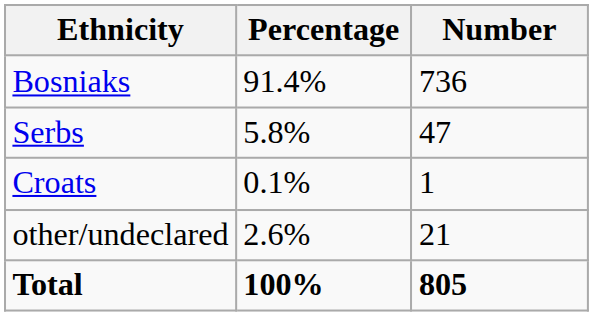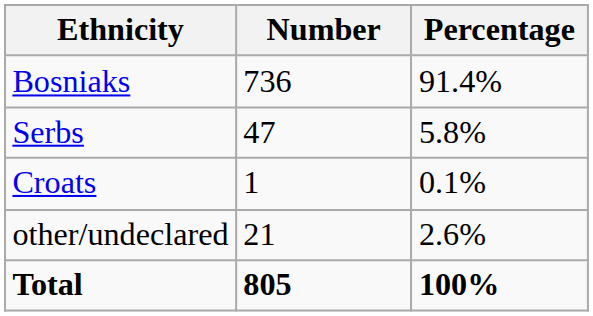columns swapped: Number <-> Percentage
